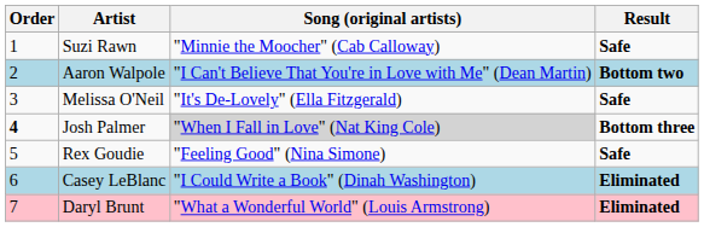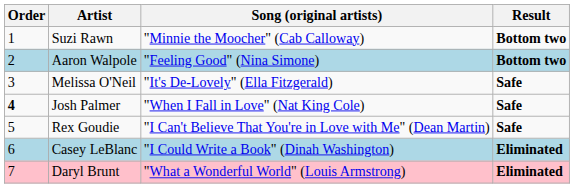Suzi Rawn | Result: Safe -> Bottom two
Aaron Walpole | Song (original artists): "I Can't Believe That You're in Love with Me" (Dean Martin) -> "Feeling Good" (Nina Simone)
Josh Palmer | Song (original artists): lightgrey background -> no background
Josh Palmer | Result: Bottom three -> Safe
Rex Goudie | Song (original artists): "Feeling Good" (Nina Simone) -> "I Can't Believe That You're in Love with Me" (Dean Martin)
